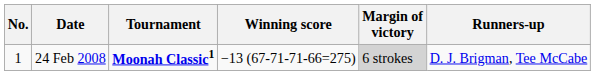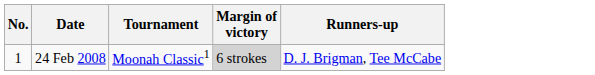- column: Winning score | −13 (67-71-71-66=275)
24 Feb 2008 | Tournament: bold -> normal
